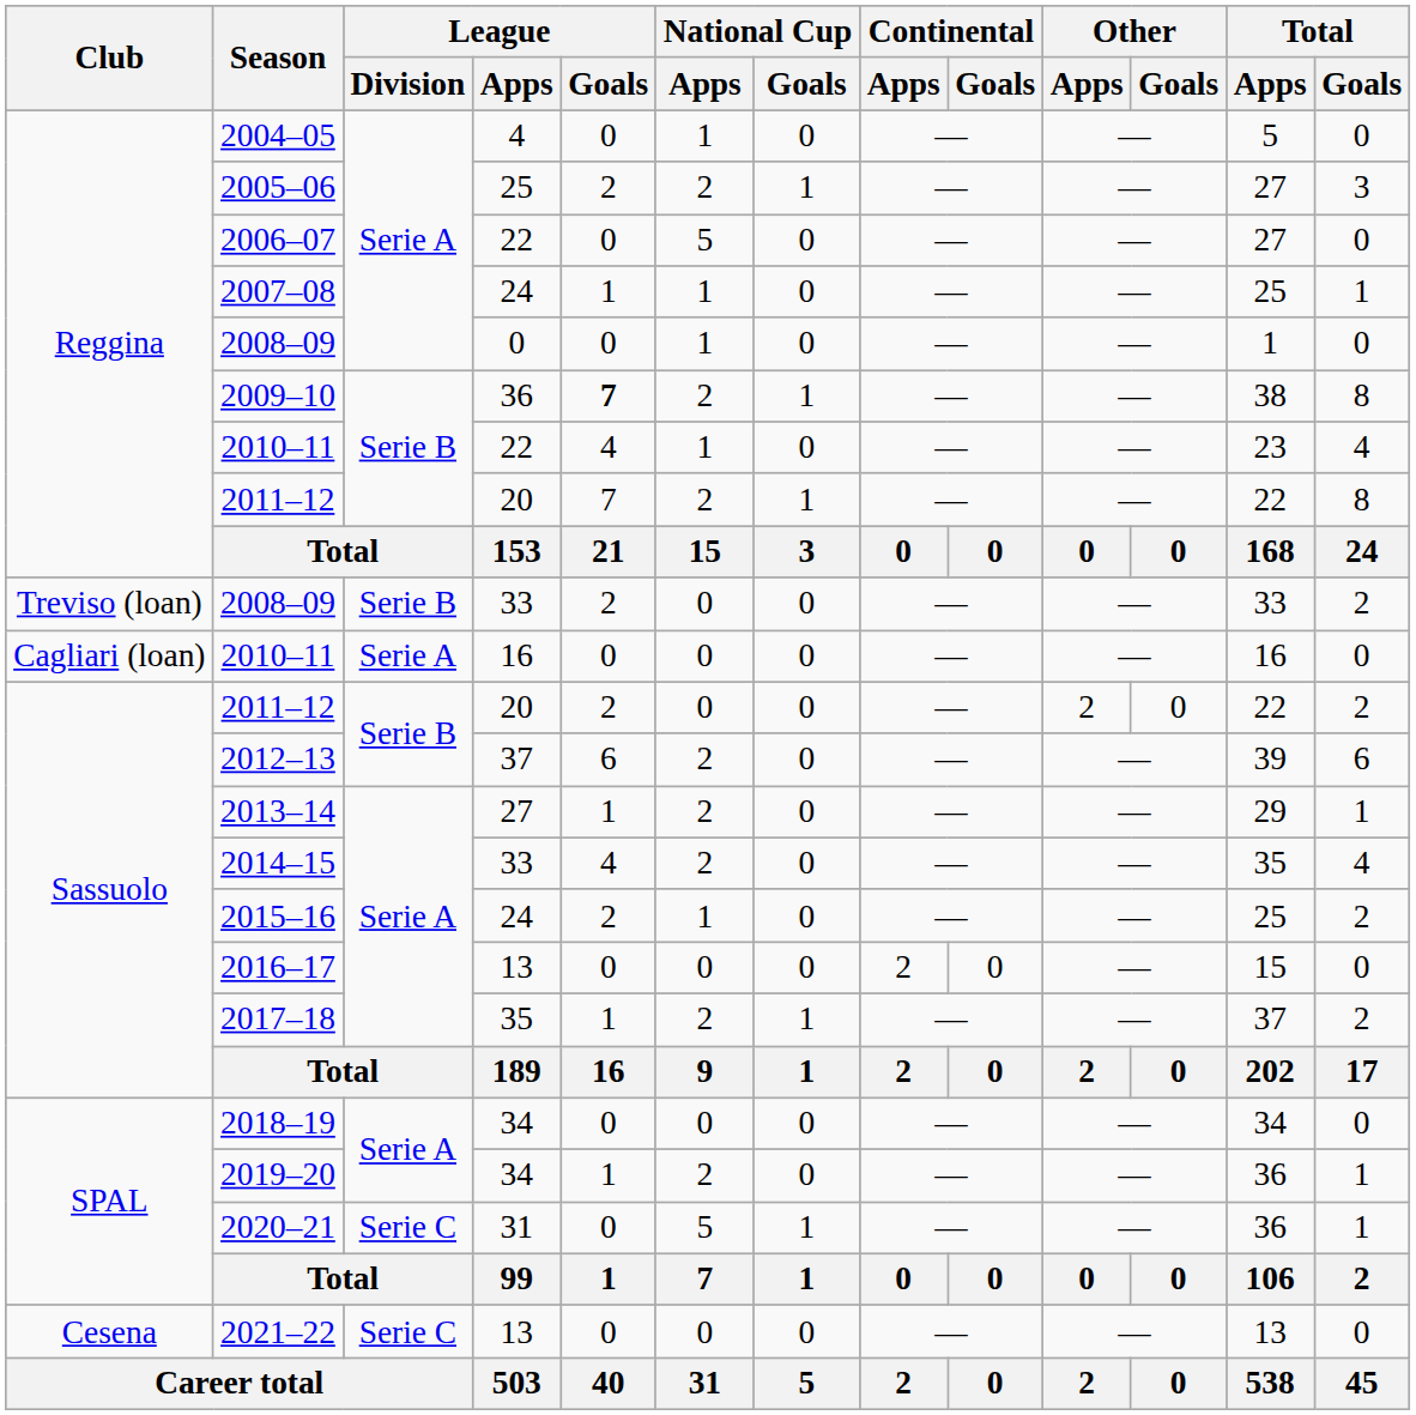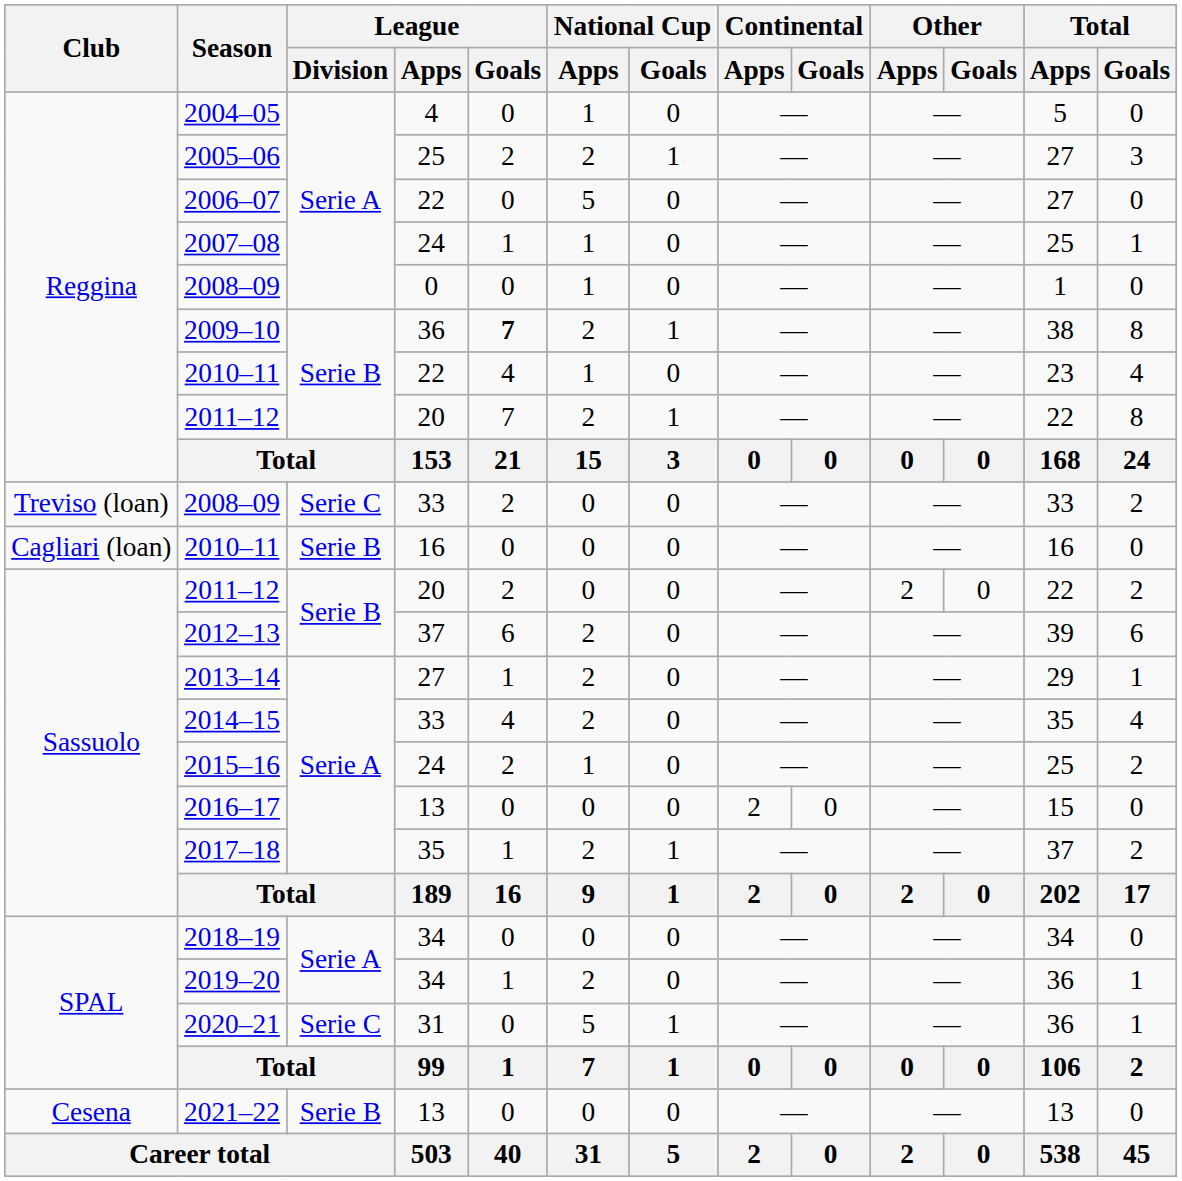Treviso (loan) / 2008–09 | League / Division: Serie B -> Serie C
Cagliari (loan) / 2010–11 | League / Division: Serie A -> Serie B
2021–22 | League / Division: Serie C -> Serie B
